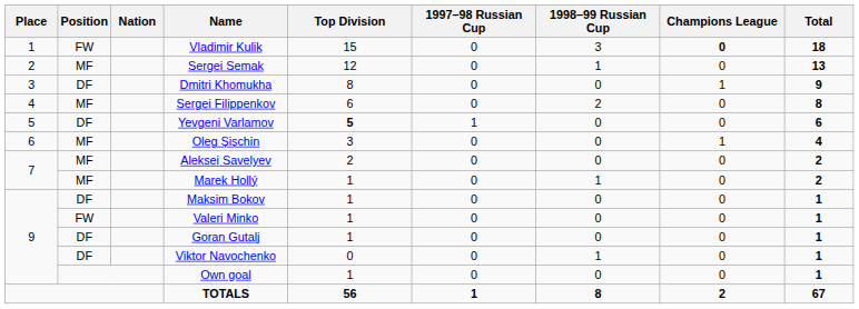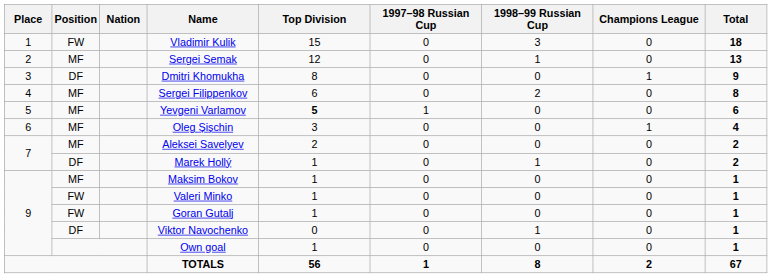Vladimir Kulik | Champions League: bold -> normal
Yevgeni Varlamov | Position: DF -> MF
Marek Hollý | Position: MF -> DF
Maksim Bokov | Position: DF -> MF
Goran Gutalj | Position: DF -> FW
